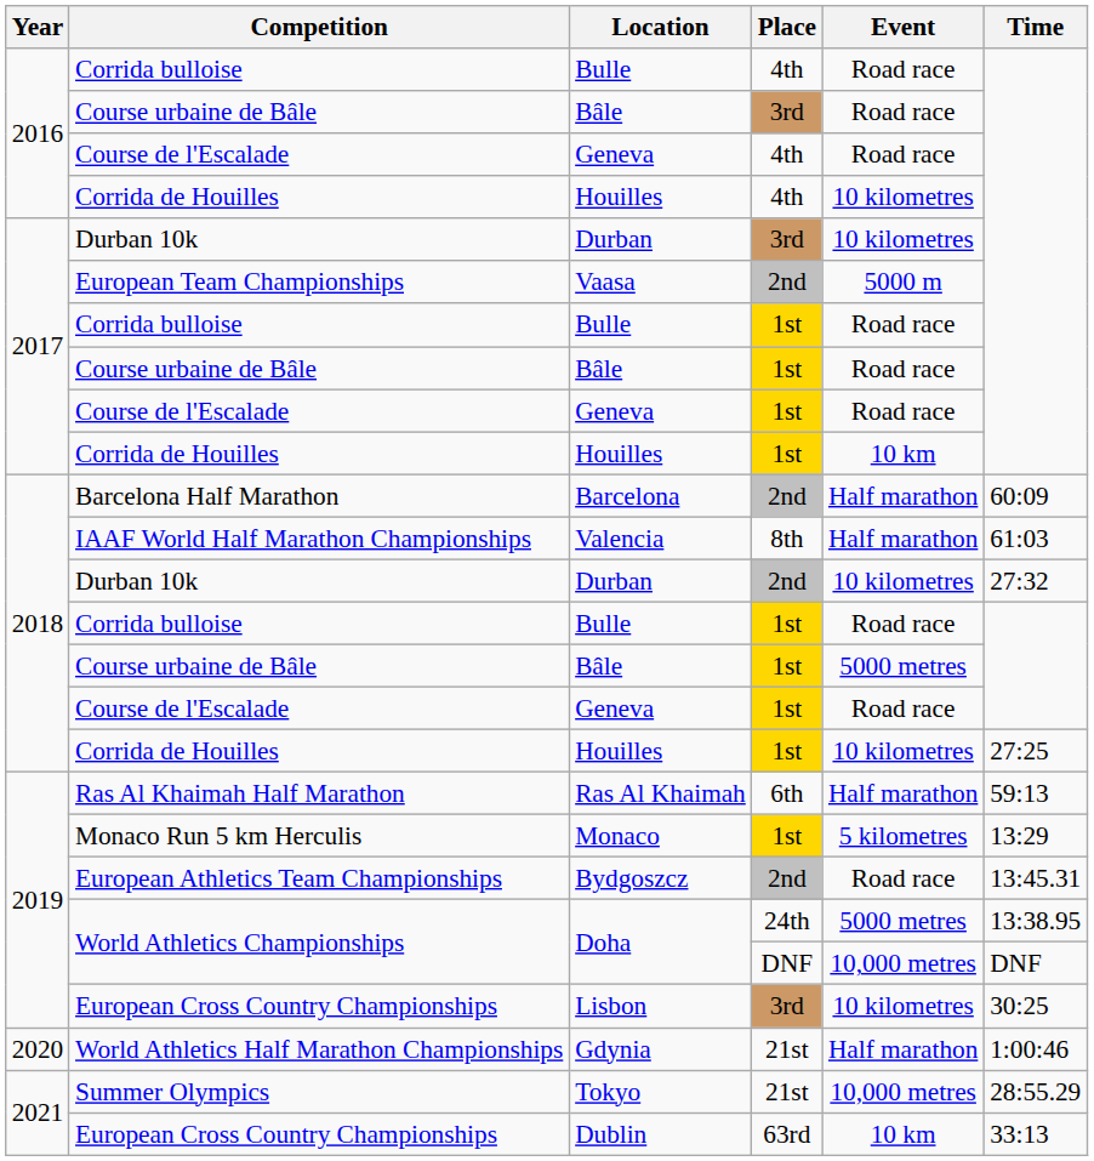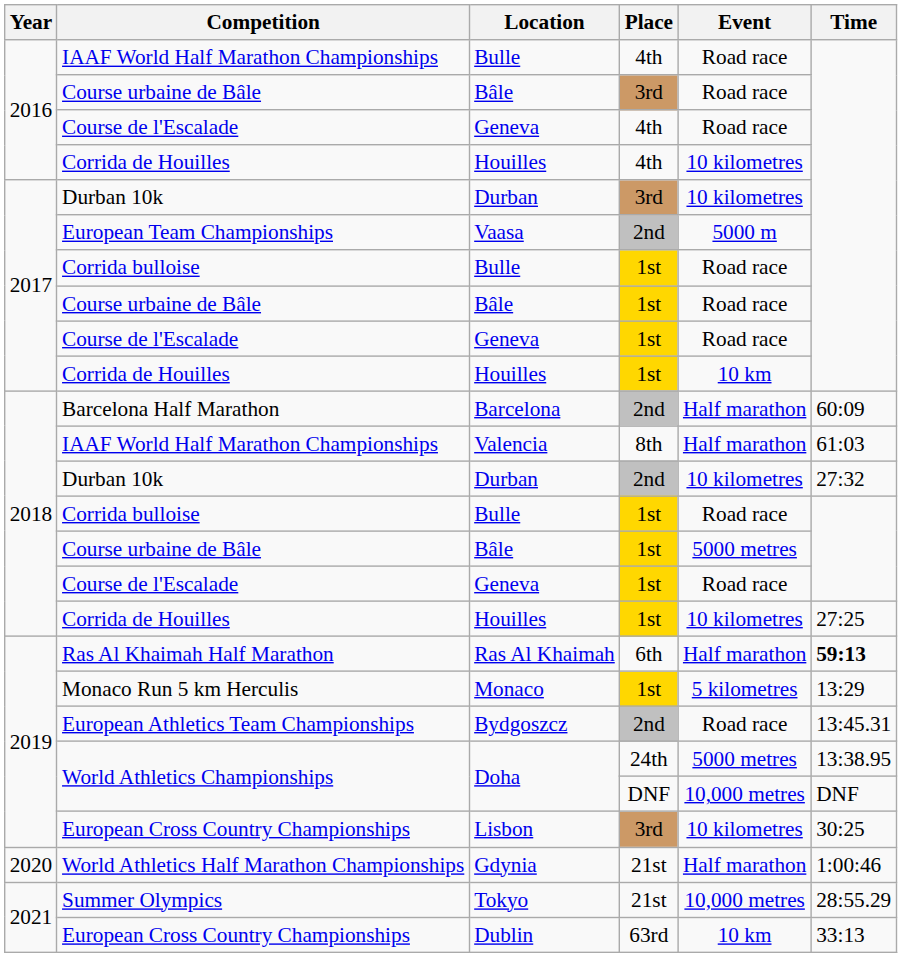2016 / Bulle | Competition: Corrida bulloise -> IAAF World Half Marathon Championships
Ras Al Khaimah | Time: normal -> bold
